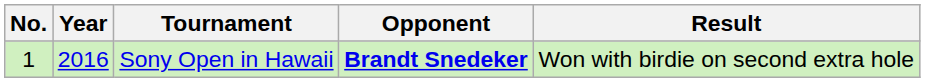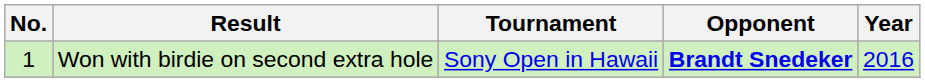columns swapped: Year <-> Result
